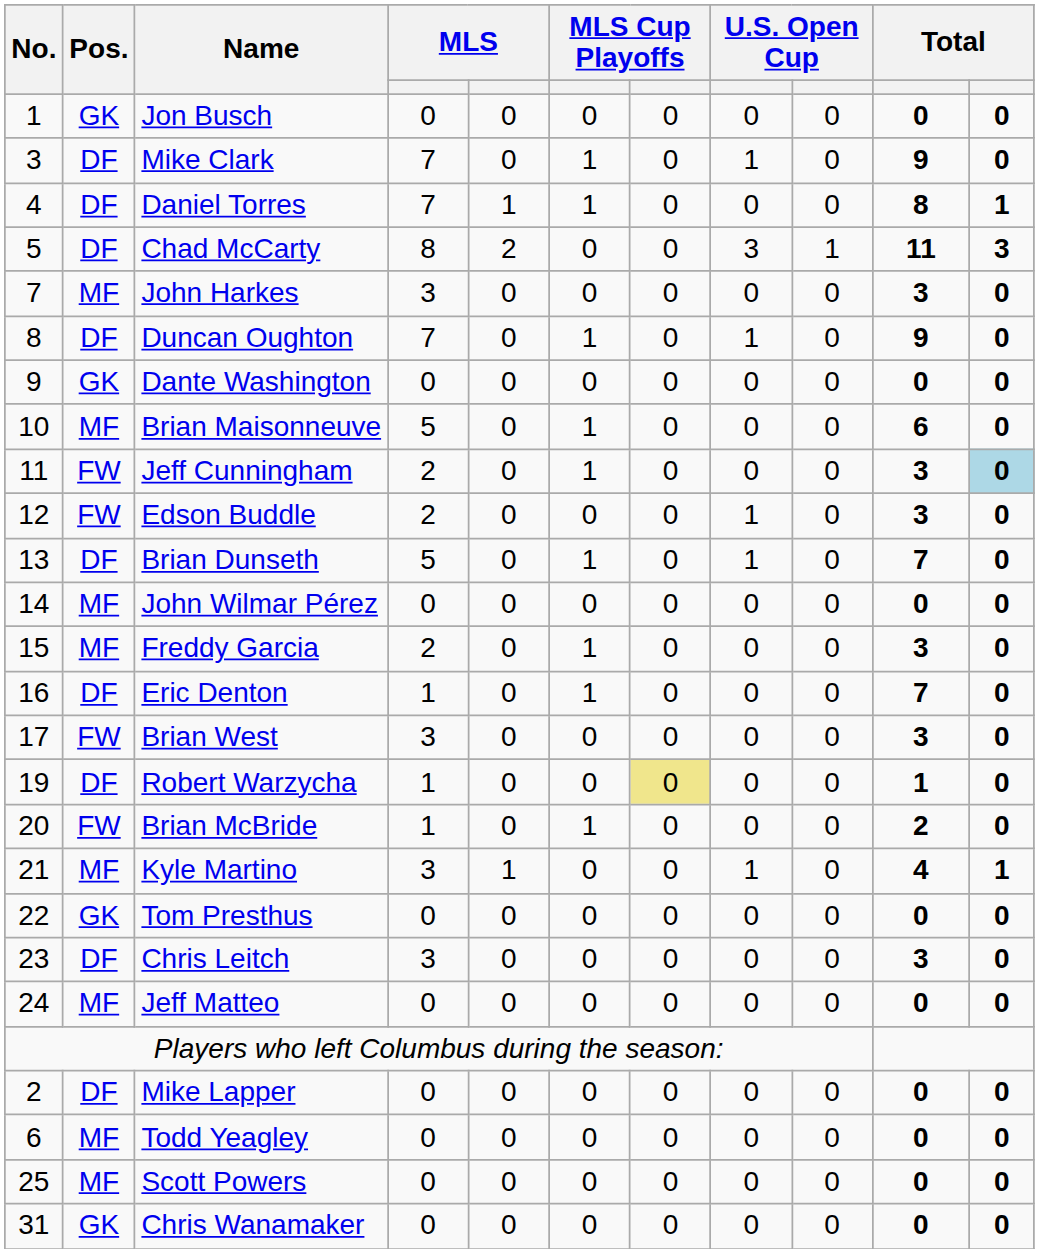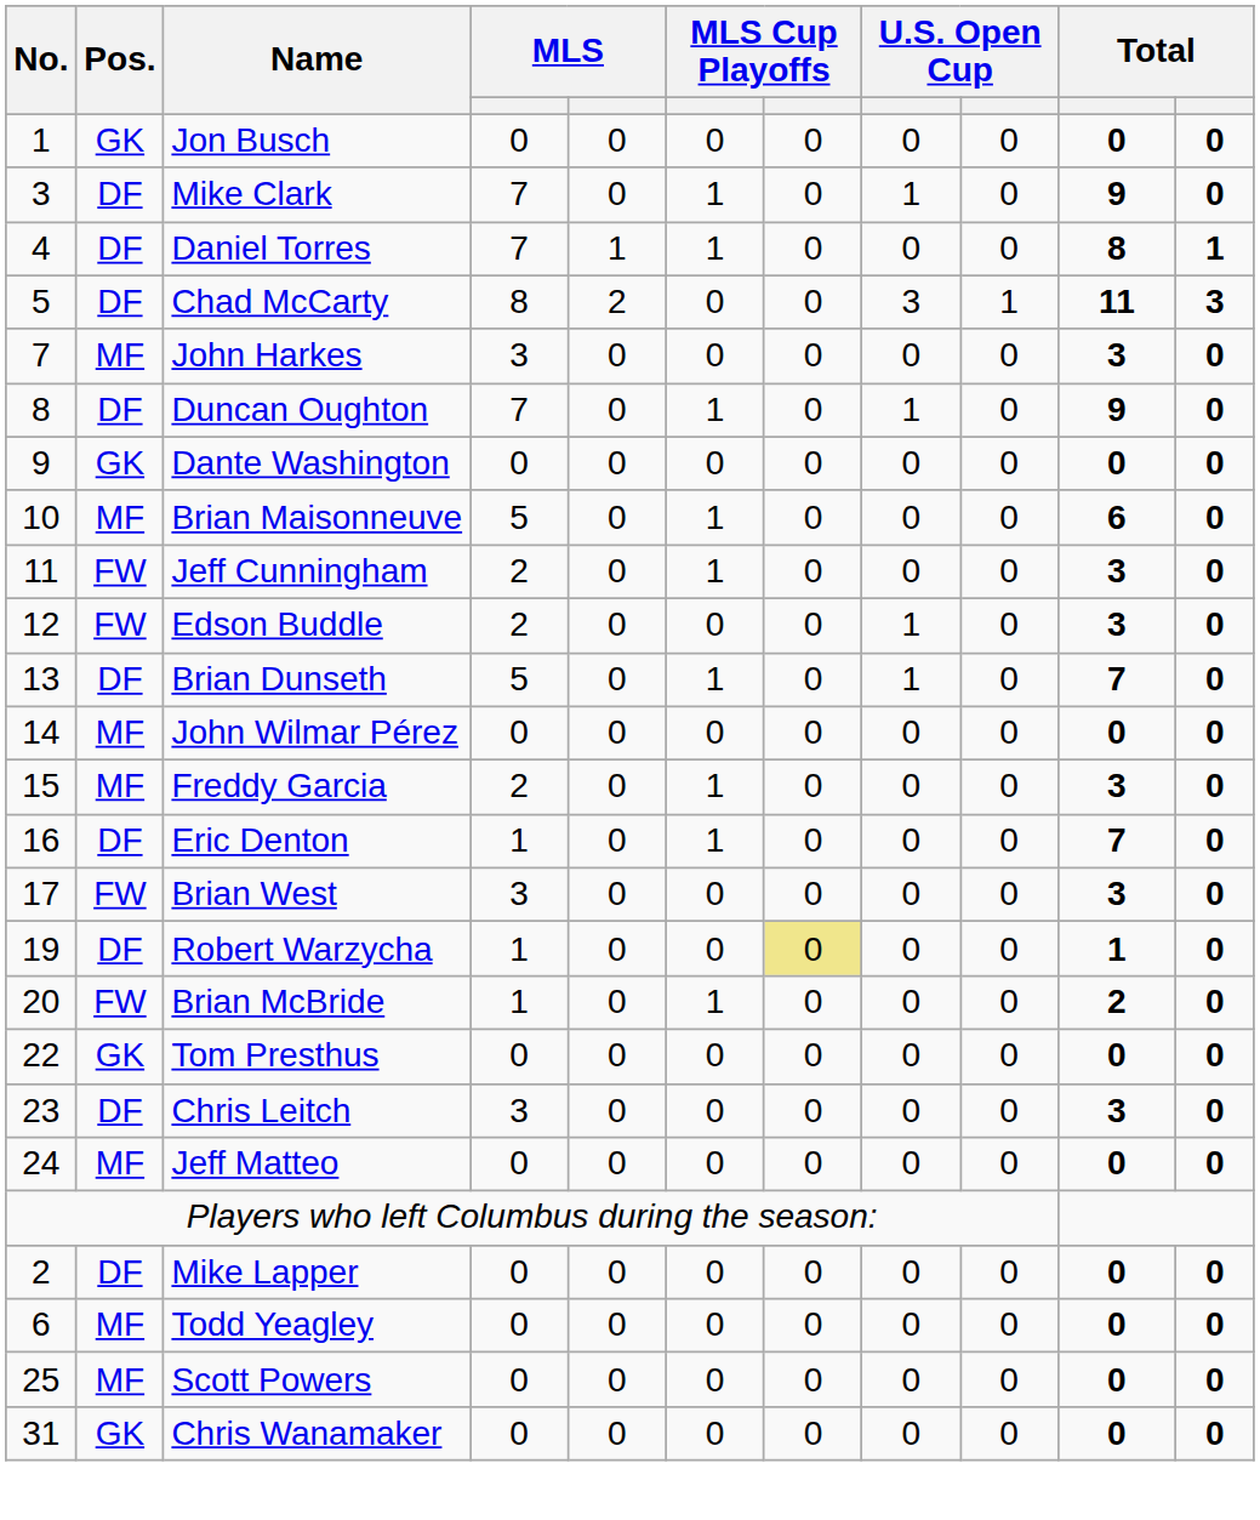Jeff Cunningham | column 11: lightblue background -> no background
- row: 21 | MF | Kyle Martino | 3 | 1 | 0 | 0 | 1 | 0 | 4 | 1
